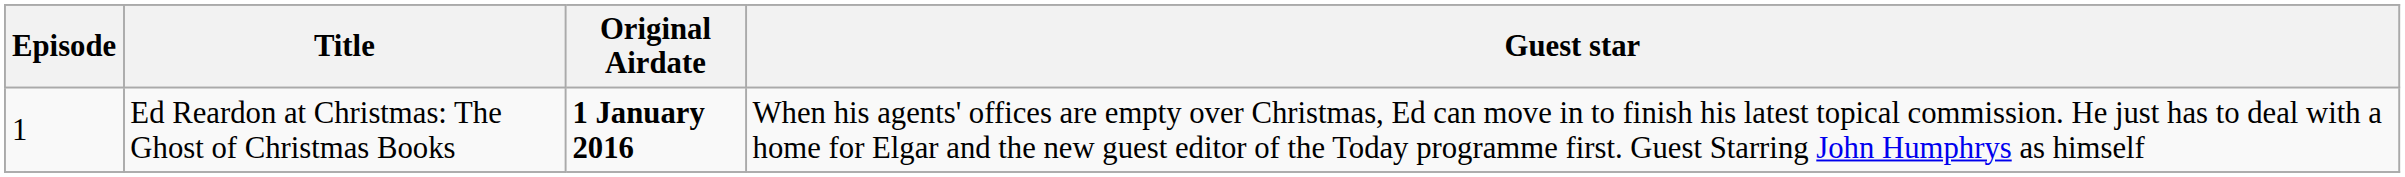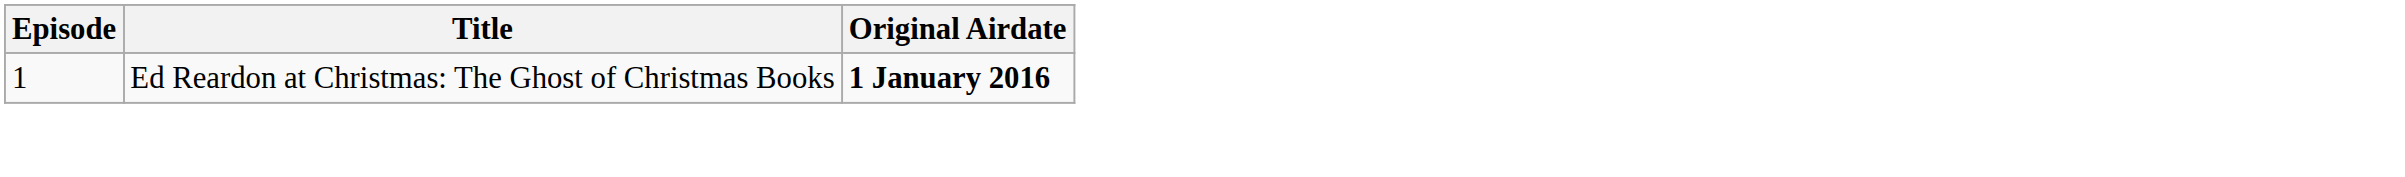- column: Guest star | When his agents' offices are empty over Christmas, Ed can move in to finish his latest topical commission. He just has to deal with a home for Elgar and the new guest editor of the Today programme first. Guest Starring John Humphrys as himself
